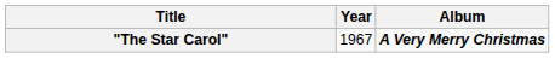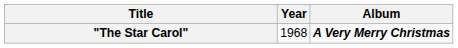"The Star Carol" | Year: 1967 -> 1968
